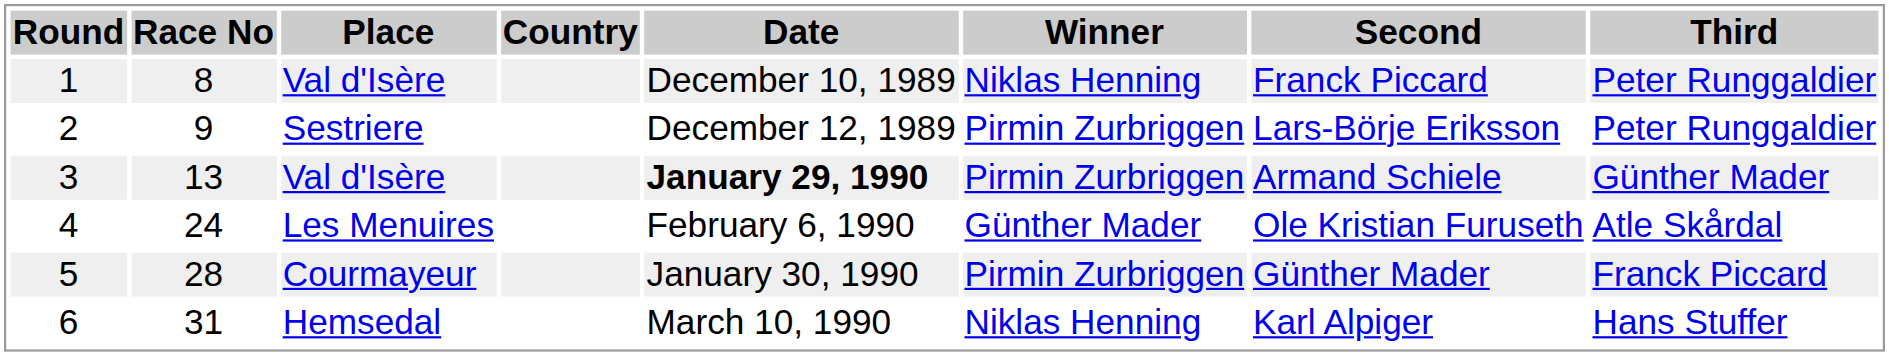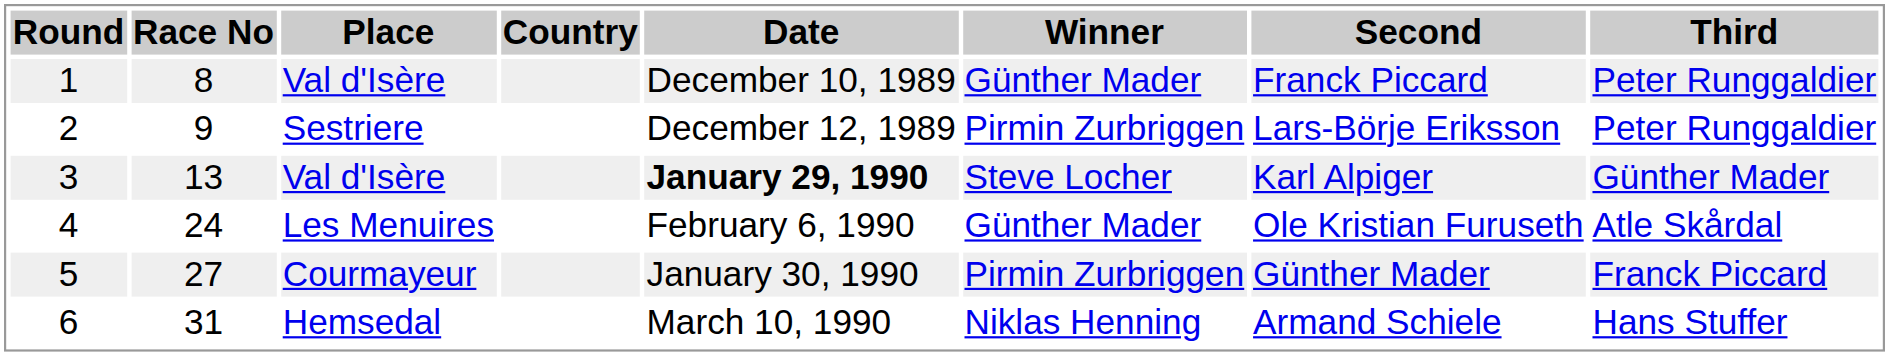1 | Winner: Niklas Henning -> Günther Mader
3 | Winner: Pirmin Zurbriggen -> Steve Locher
3 | Second: Armand Schiele -> Karl Alpiger
5 | Race No: 28 -> 27
6 | Second: Karl Alpiger -> Armand Schiele
